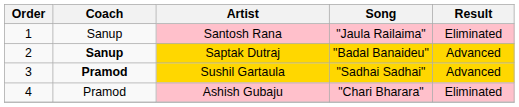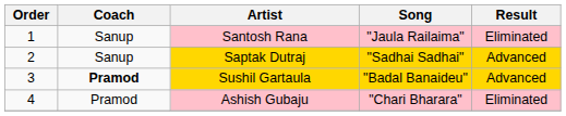Saptak Dutraj | Coach: bold -> normal
Saptak Dutraj | Song: "Badal Banaideu" -> "Sadhai Sadhai"
Sushil Gartaula | Song: "Sadhai Sadhai" -> "Badal Banaideu"
